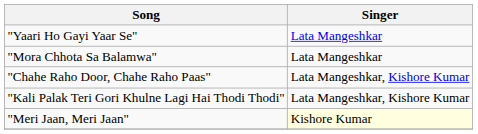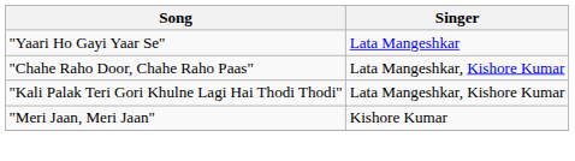- row: "Mora Chhota Sa Balamwa" | Lata Mangeshkar
"Meri Jaan, Meri Jaan" | Singer: lightyellow background -> no background
